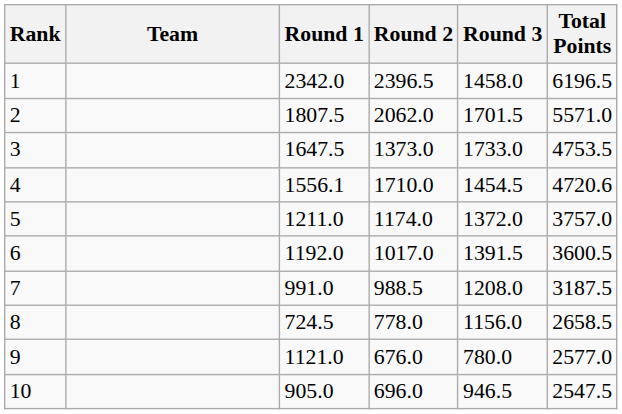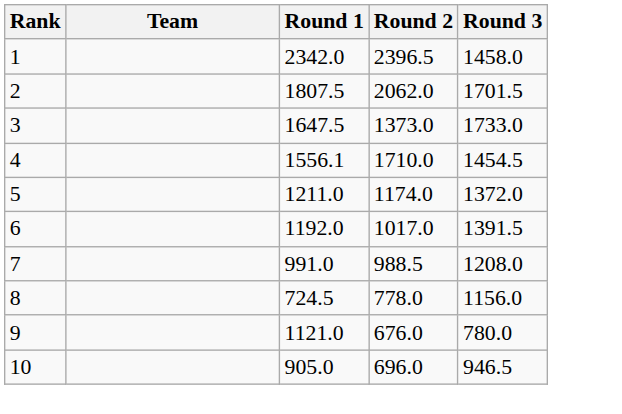- column: Total Points | 6196.5 | 5571.0 | 4753.5 | 4720.6 | 3757.0 | 3600.5 | 3187.5 | 2658.5 | 2577.0 | 2547.5
